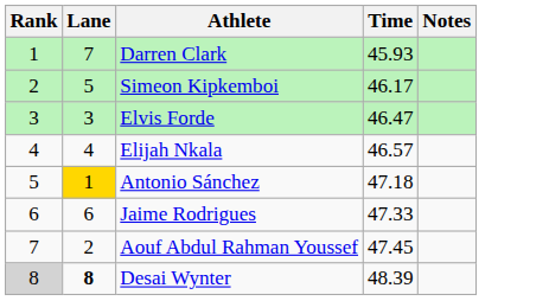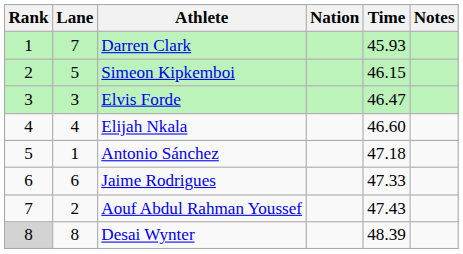+ column: Nation
Simeon Kipkemboi | Time: 46.17 -> 46.15
Elijah Nkala | Time: 46.57 -> 46.60
Antonio Sánchez | Lane: gold background -> no background
Aouf Abdul Rahman Youssef | Time: 47.45 -> 47.43
Desai Wynter | Lane: bold -> normal
